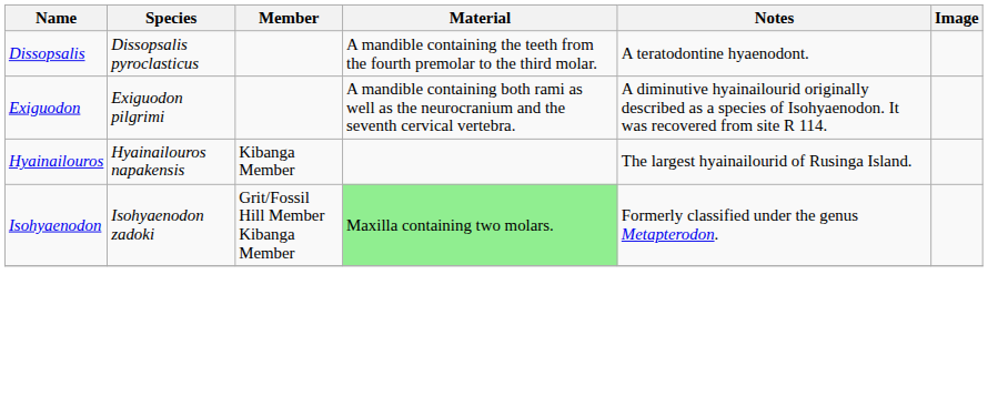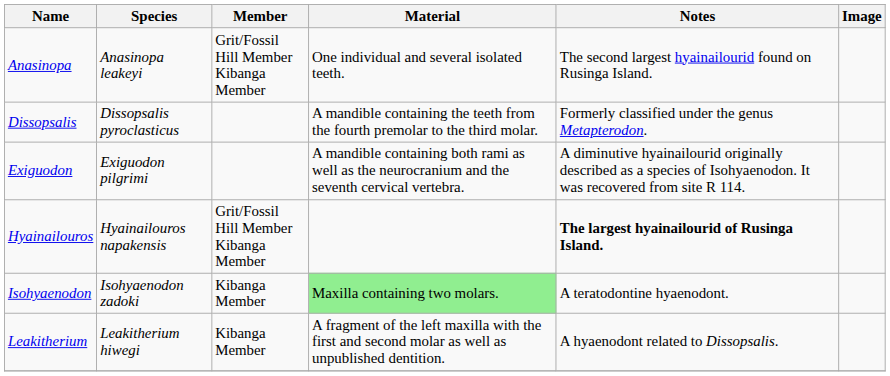+ row: Anasinopa | Anasinopa leakeyi | Grit/Fossil Hill Member Kibanga Member | One individual and several isolated teeth. | The second largest hyainailourid found on Rusinga Island.
Dissopsalis | Notes: A teratodontine hyaenodont. -> Formerly classified under the genus Metapterodon.
Hyainailouros | Member: Kibanga Member -> Grit/Fossil Hill Member Kibanga Member
Hyainailouros | Notes: normal -> bold
Isohyaenodon | Member: Grit/Fossil Hill Member Kibanga Member -> Kibanga Member
Isohyaenodon | Notes: Formerly classified under the genus Metapterodon. -> A teratodontine hyaenodont.
+ row: Leakitherium | Leakitherium hiwegi | Kibanga Member | A fragment of the left maxilla with the first and second molar as well as unpublished dentition. | A hyaenodont related to Dissopsalis.
